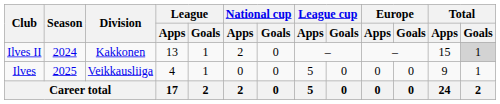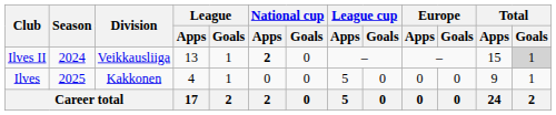Ilves II | Division: Kakkonen -> Veikkausliiga
Ilves II | National cup / Apps: normal -> bold
Ilves | Division: Veikkausliiga -> Kakkonen
